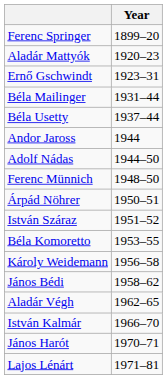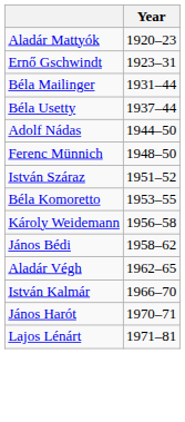- row: Ferenc Springer | 1899–20
- row: Andor Jaross | 1944
- row: Árpád Nöhrer | 1950–51
